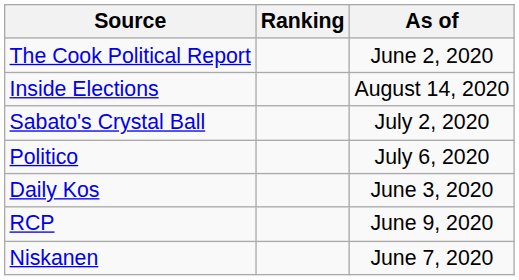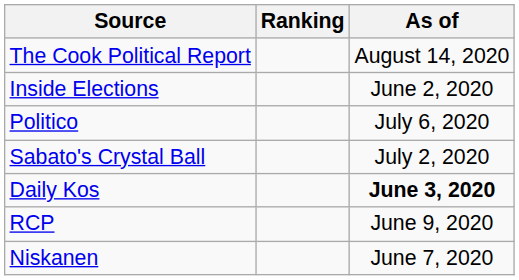The Cook Political Report | As of: June 2, 2020 -> August 14, 2020
Inside Elections | As of: August 14, 2020 -> June 2, 2020
rows swapped: Sabato's Crystal Ball <-> Politico
Daily Kos | As of: normal -> bold
